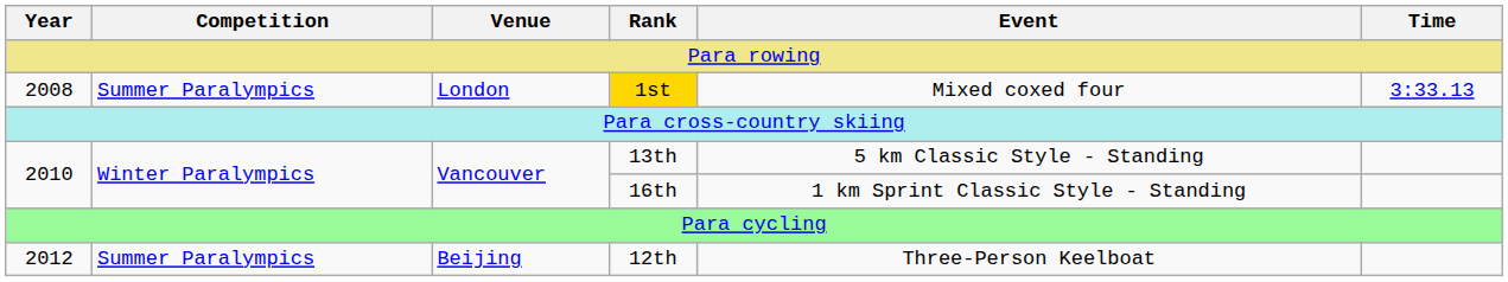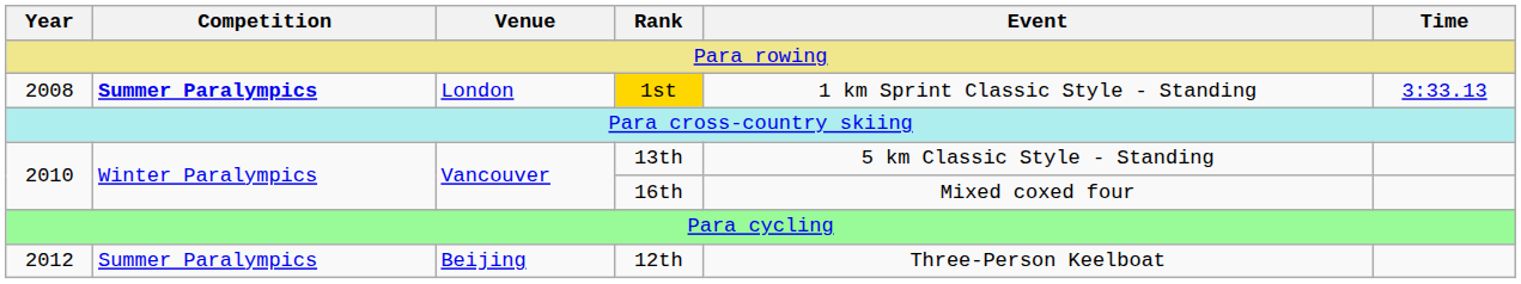1st | Competition: normal -> bold
1st | Event: Mixed coxed four -> 1 km Sprint Classic Style - Standing
16th | Event: 1 km Sprint Classic Style - Standing -> Mixed coxed four
